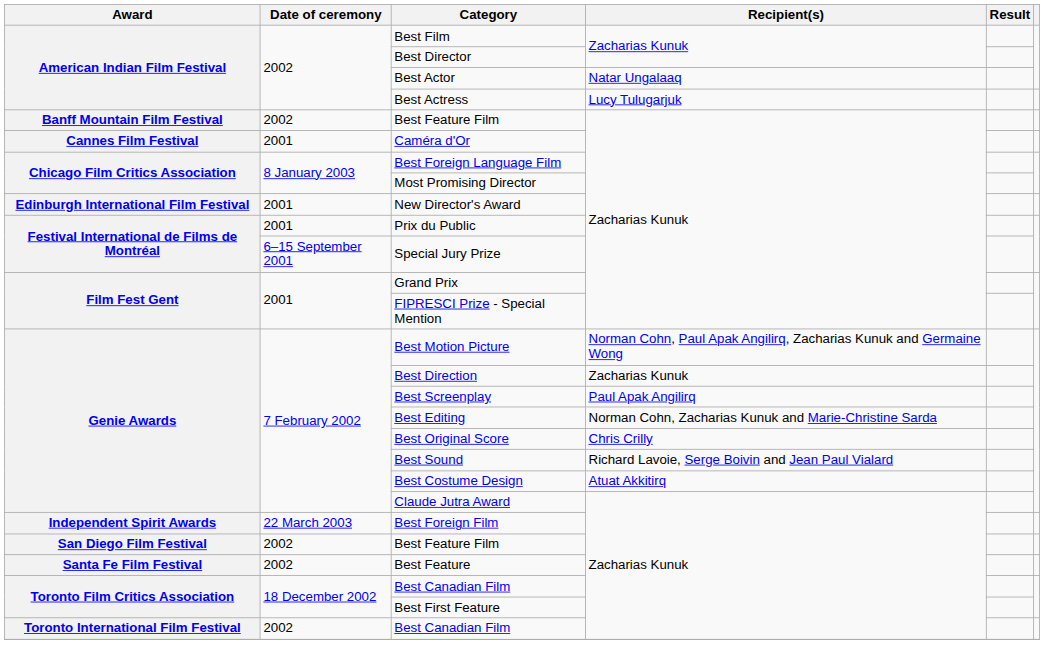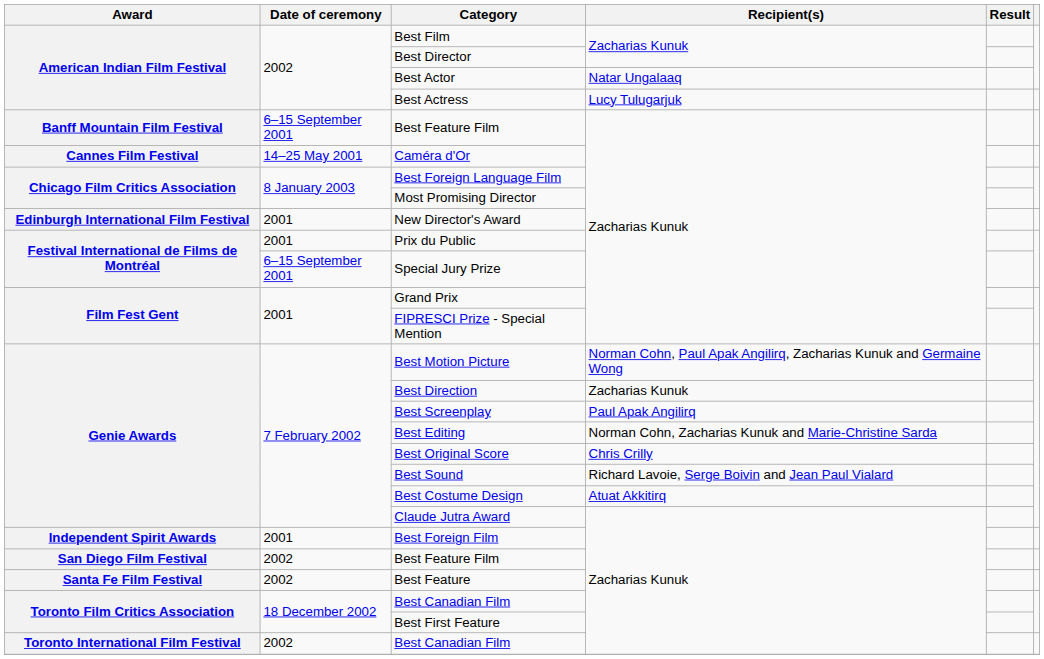Banff Mountain Film Festival / Best Feature Film | Date of ceremony: 2002 -> 6–15 September 2001
Caméra d'Or | Date of ceremony: 2001 -> 14–25 May 2001
Best Foreign Film | Date of ceremony: 22 March 2003 -> 2001
